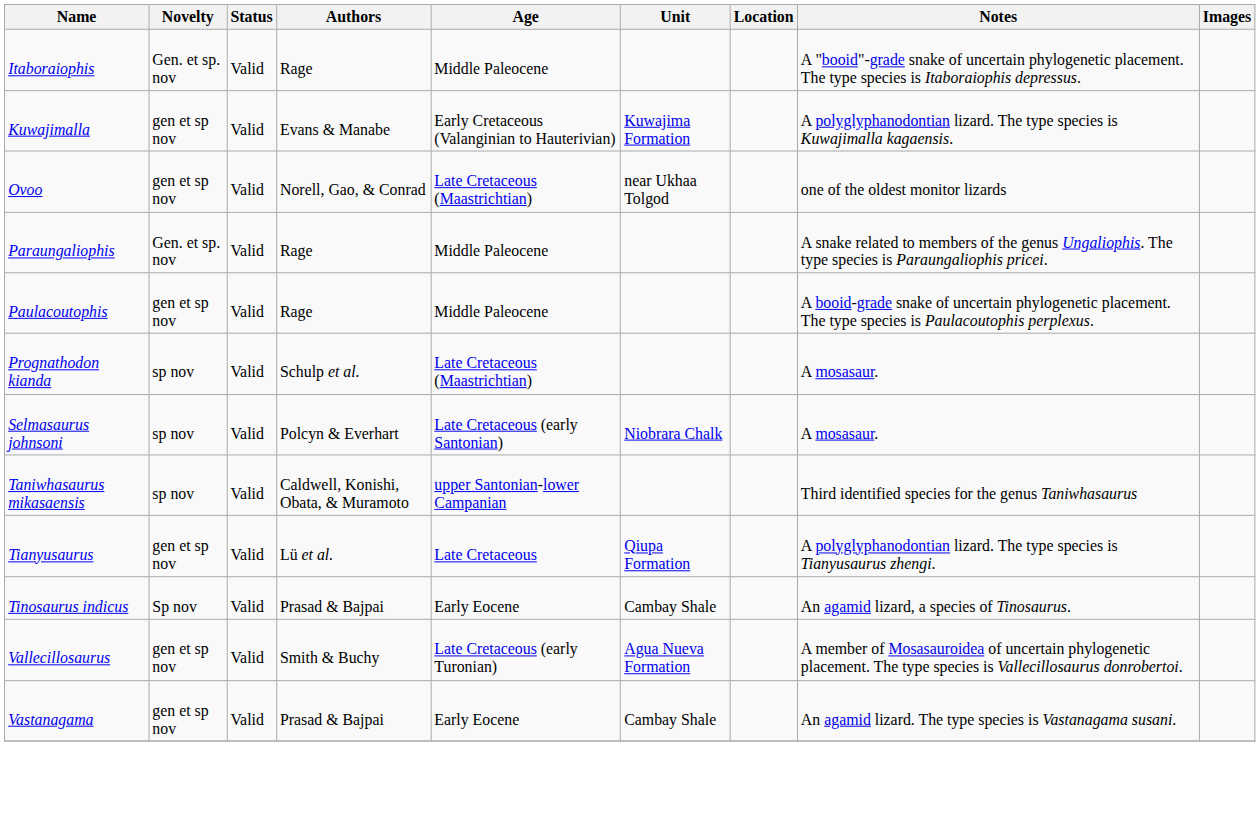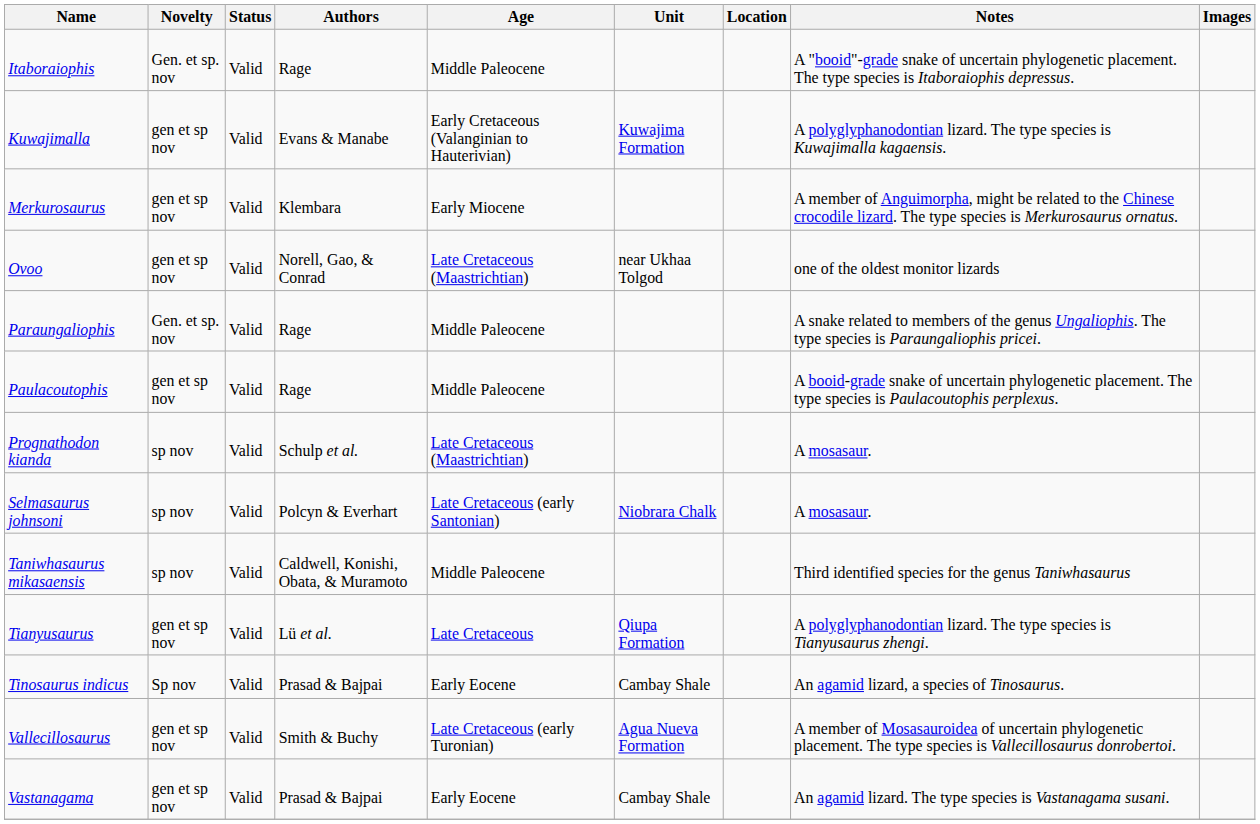+ row: Merkurosaurus | gen et sp nov | Valid | Klembara | Early Miocene | A member of Anguimorpha, might be related to the Chinese crocodile lizard. The type species is Merkurosaurus ornatus.
Taniwhasaurus mikasaensis | Age: upper Santonian-lower Campanian -> Middle Paleocene
